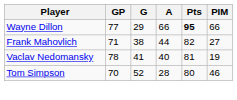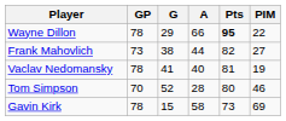Wayne Dillon | GP: 77 -> 78
Wayne Dillon | PIM: 66 -> 22
Frank Mahovlich | GP: 71 -> 73
+ row: Gavin Kirk | 78 | 15 | 58 | 73 | 69
